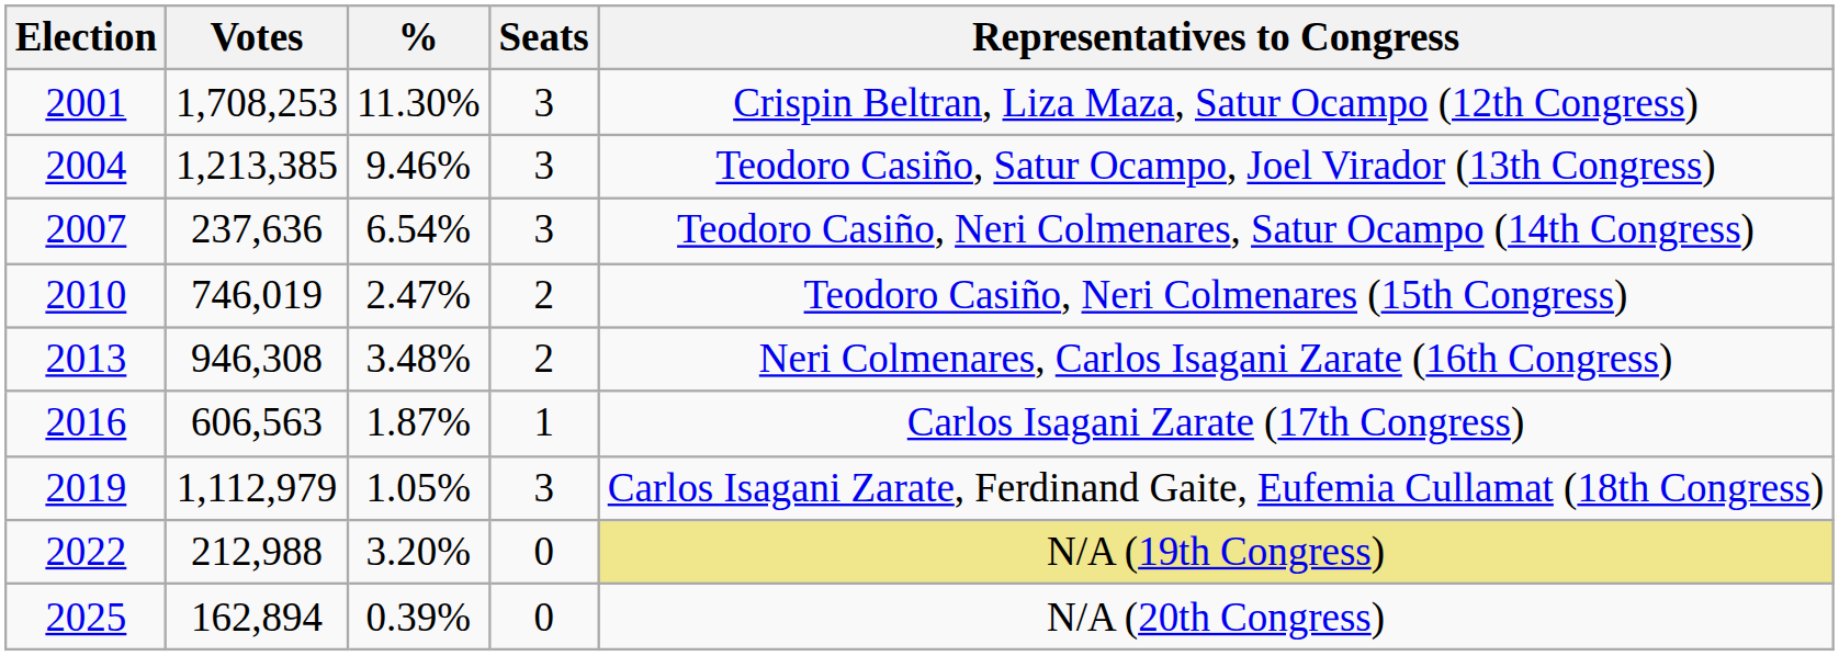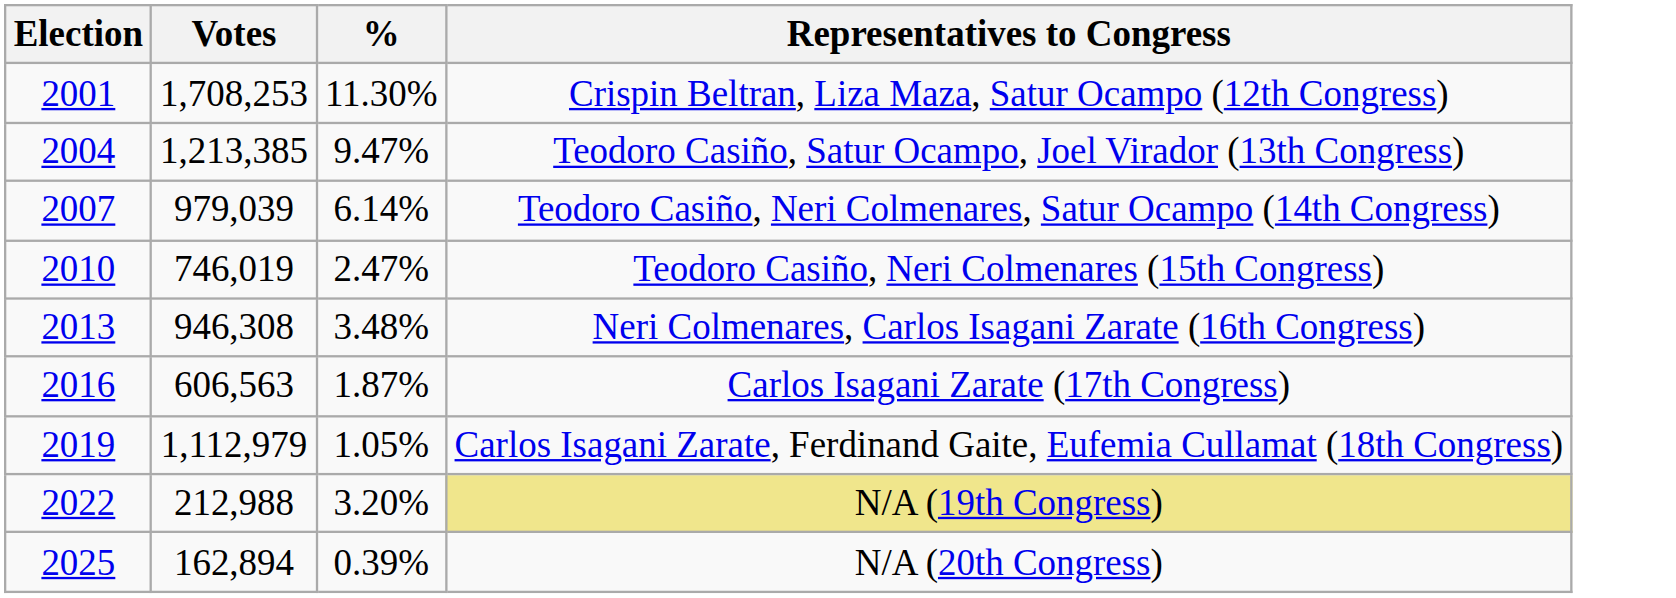- column: Seats | 3 | 3 | 3 | 2 | 2 | 1 | 3 | 0 | 0
2004 | %: 9.46% -> 9.47%
2007 | Votes: 237,636 -> 979,039
2007 | %: 6.54% -> 6.14%
